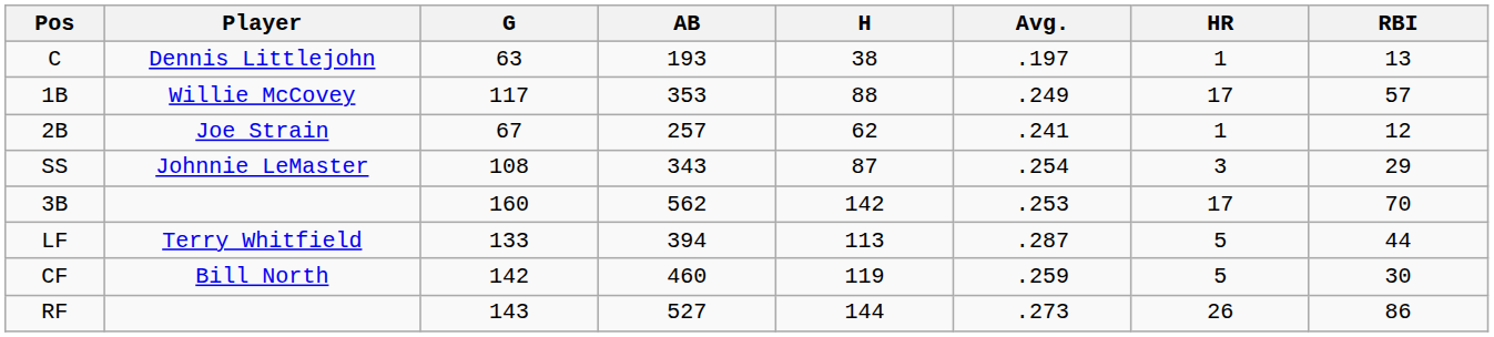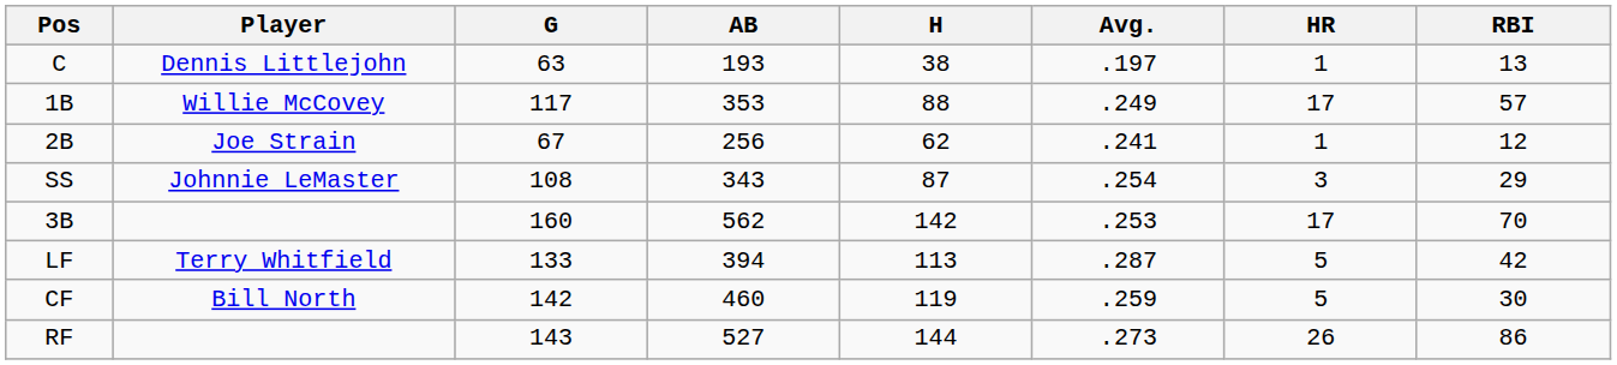2B | AB: 257 -> 256
LF | RBI: 44 -> 42
